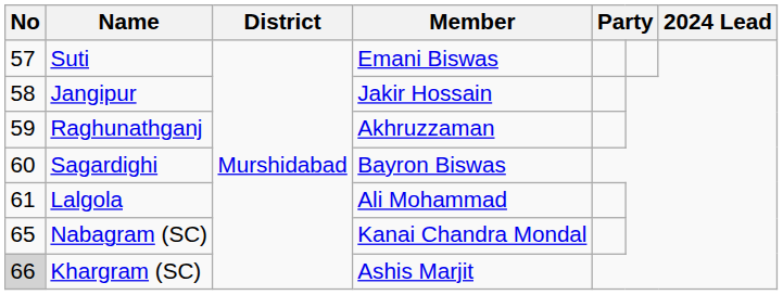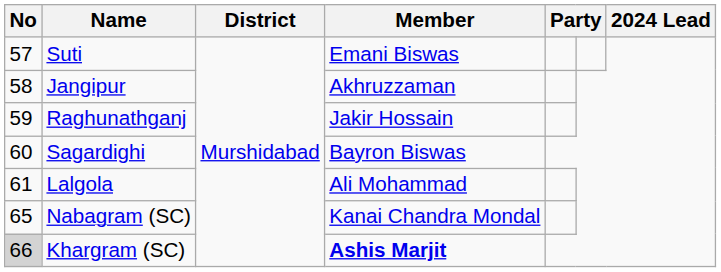Jangipur | Member: Jakir Hossain -> Akhruzzaman
Raghunathganj | Member: Akhruzzaman -> Jakir Hossain
Khargram (SC) | Member: normal -> bold
